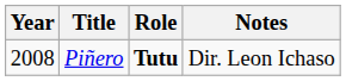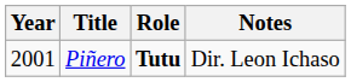Piñero | Year: 2008 -> 2001
